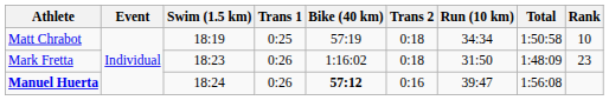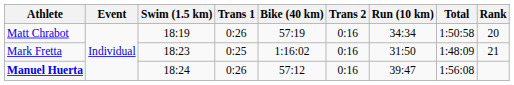Matt Chrabot | Trans 1: 0:25 -> 0:26
Matt Chrabot | Trans 2: 0:18 -> 0:16
Matt Chrabot | Rank: 10 -> 20
Mark Fretta | Trans 1: 0:26 -> 0:25
Mark Fretta | Trans 2: 0:18 -> 0:16
Mark Fretta | Rank: 23 -> 21
Manuel Huerta | Bike (40 km): bold -> normal
